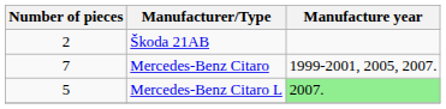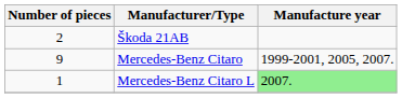Mercedes-Benz Citaro | Number of pieces: 7 -> 9
Mercedes-Benz Citaro L | Number of pieces: 5 -> 1
